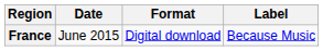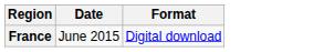- column: Label | Because Music
